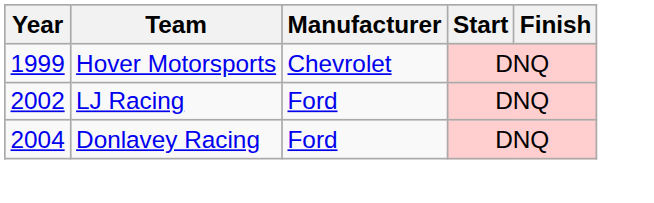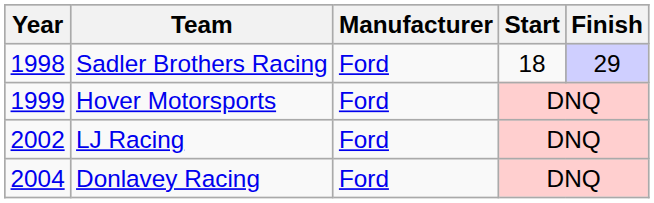+ row: 1998 | Sadler Brothers Racing | Ford | 18 | 29
Hover Motorsports | Manufacturer: Chevrolet -> Ford
